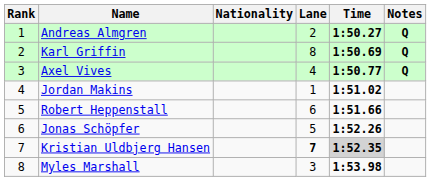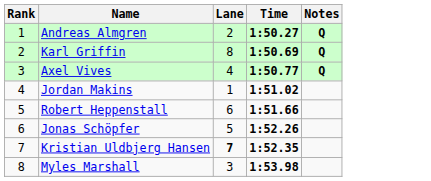- column: Nationality
Kristian Uldbjerg Hansen | Time: lightgrey background -> no background
